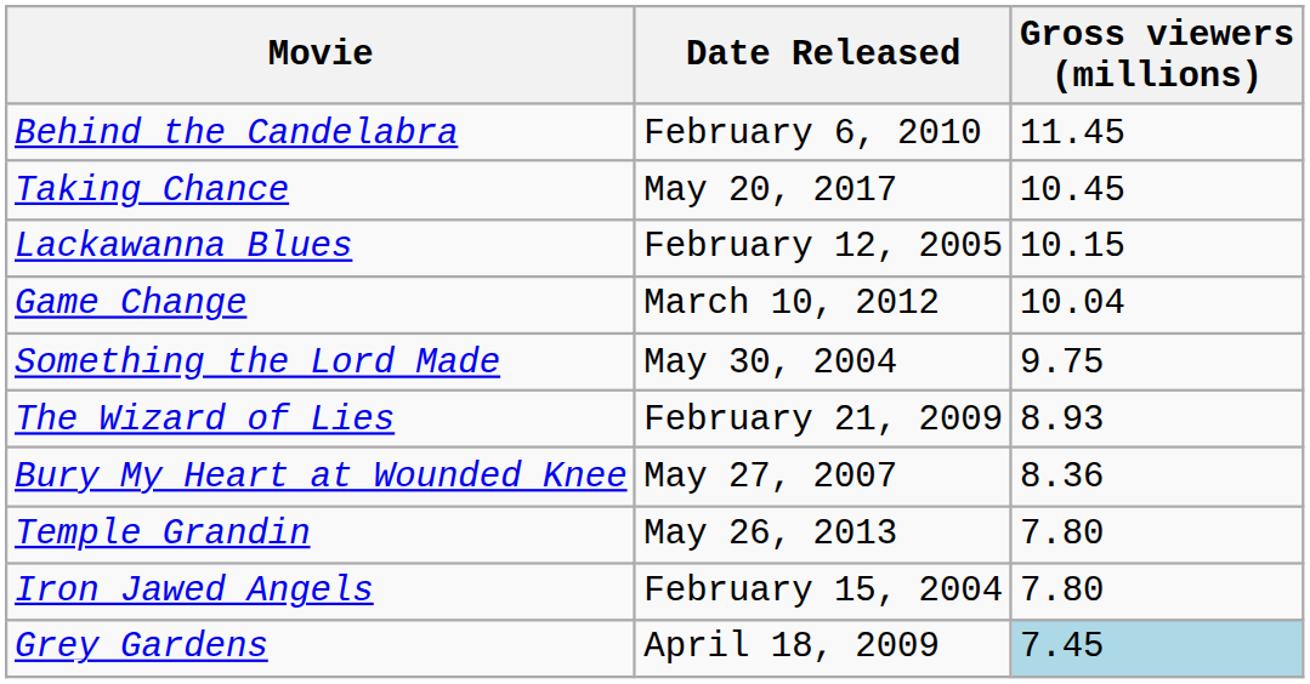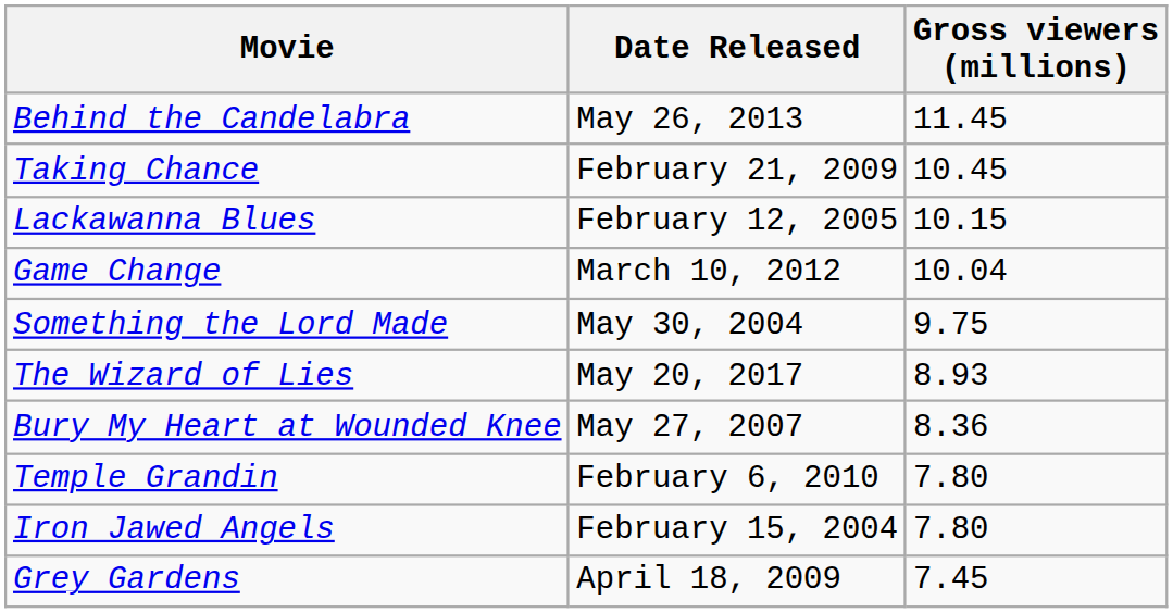Behind the Candelabra | Date Released: February 6, 2010 -> May 26, 2013
Taking Chance | Date Released: May 20, 2017 -> February 21, 2009
The Wizard of Lies | Date Released: February 21, 2009 -> May 20, 2017
Temple Grandin | Date Released: May 26, 2013 -> February 6, 2010
Grey Gardens | Gross viewers (millions): lightblue background -> no background
